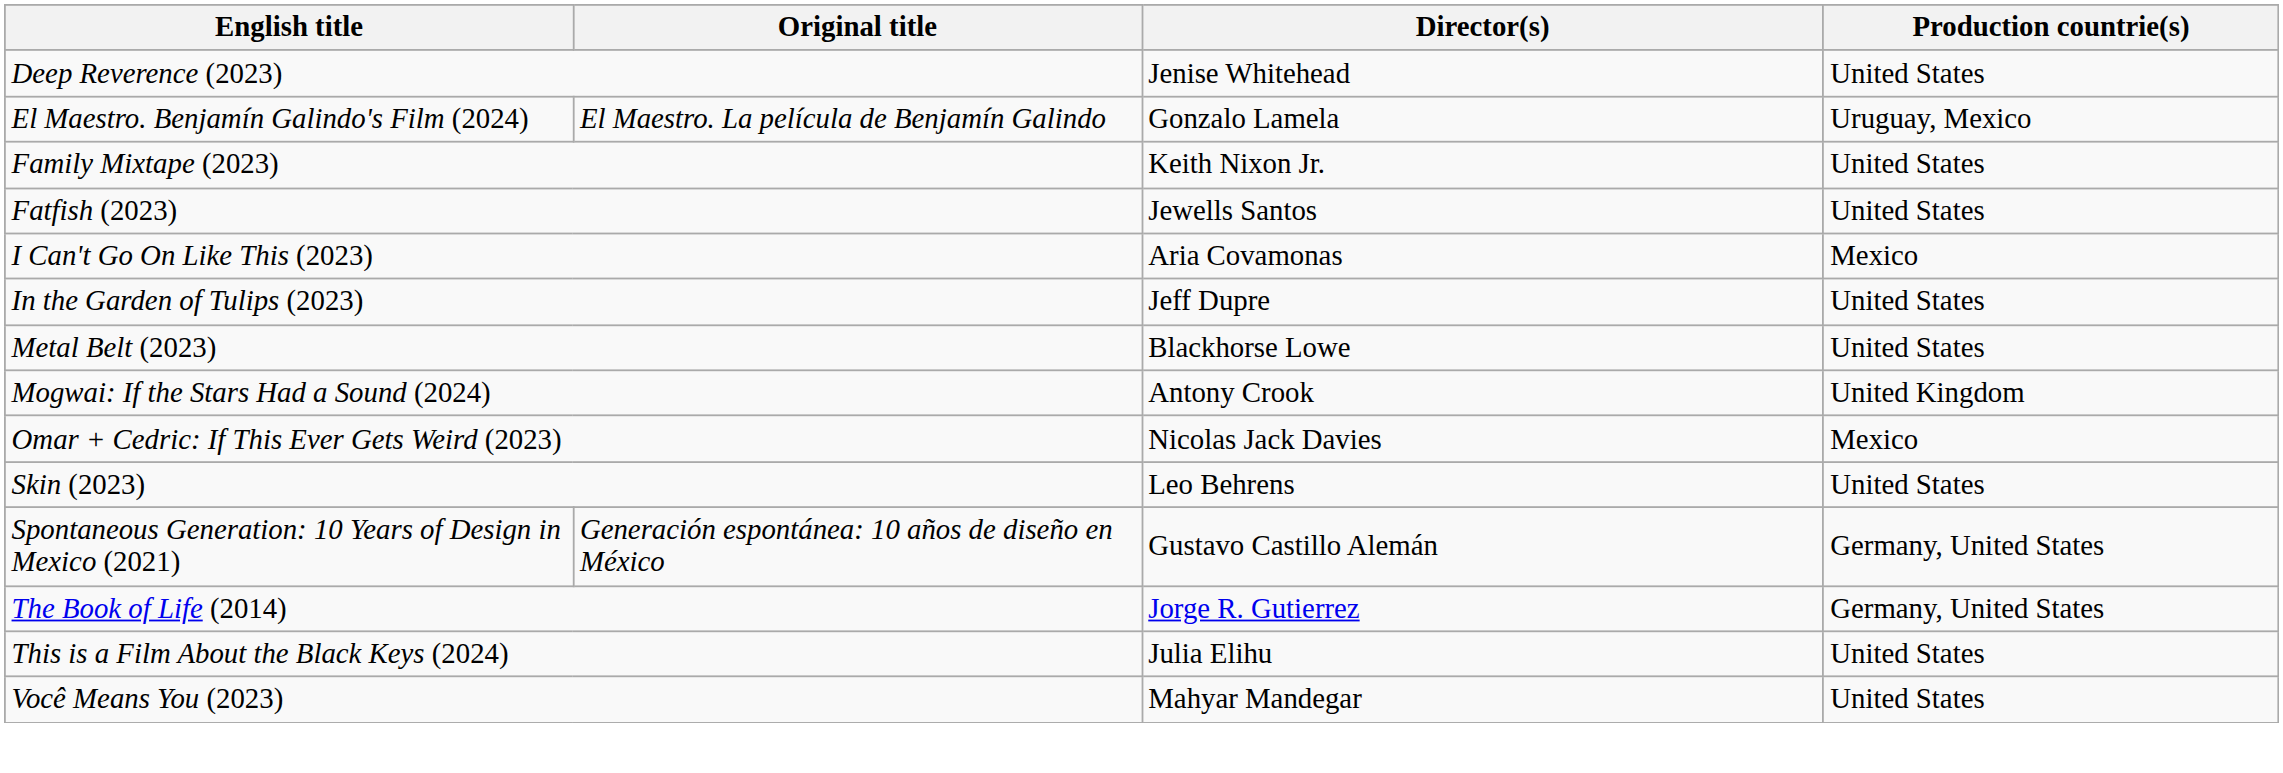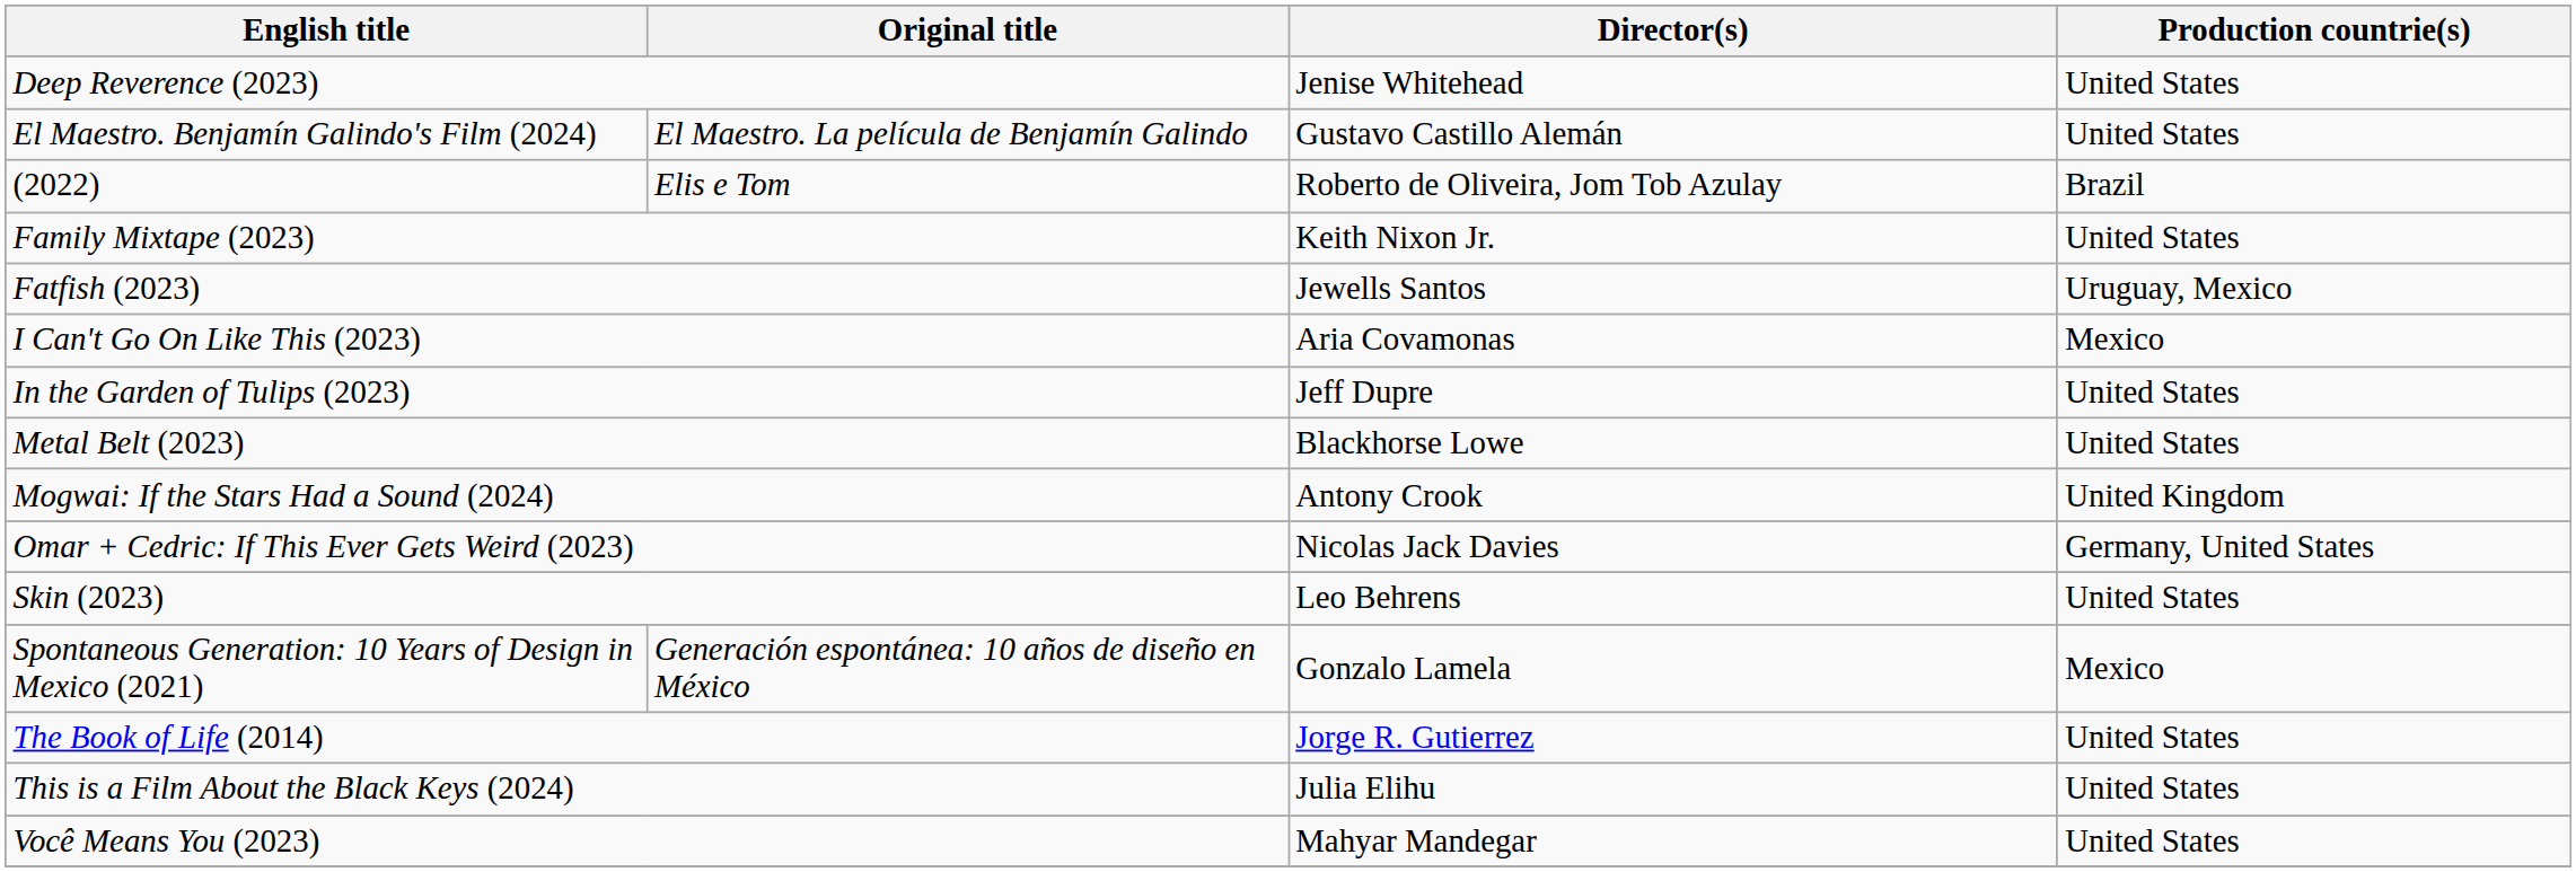El Maestro. Benjamín Galindo's Film (2024) | Director(s): Gonzalo Lamela -> Gustavo Castillo Alemán
El Maestro. Benjamín Galindo's Film (2024) | Production countrie(s): Uruguay, Mexico -> United States
+ row: (2022) | Elis e Tom | Roberto de Oliveira, Jom Tob Azulay | Brazil
Fatfish (2023) | Production countrie(s): United States -> Uruguay, Mexico
Omar + Cedric: If This Ever Gets Weird (2023) | Production countrie(s): Mexico -> Germany, United States
Spontaneous Generation: 10 Years of Design in Mexico (2021) | Director(s): Gustavo Castillo Alemán -> Gonzalo Lamela
Spontaneous Generation: 10 Years of Design in Mexico (2021) | Production countrie(s): Germany, United States -> Mexico
The Book of Life (2014) | Production countrie(s): Germany, United States -> United States
